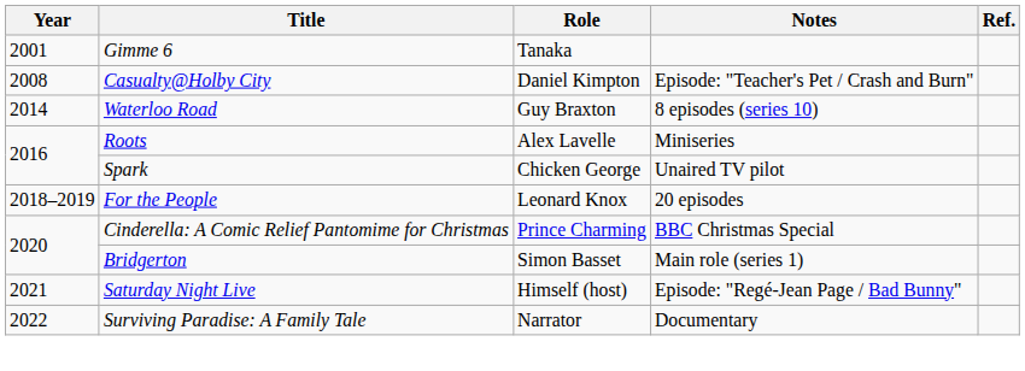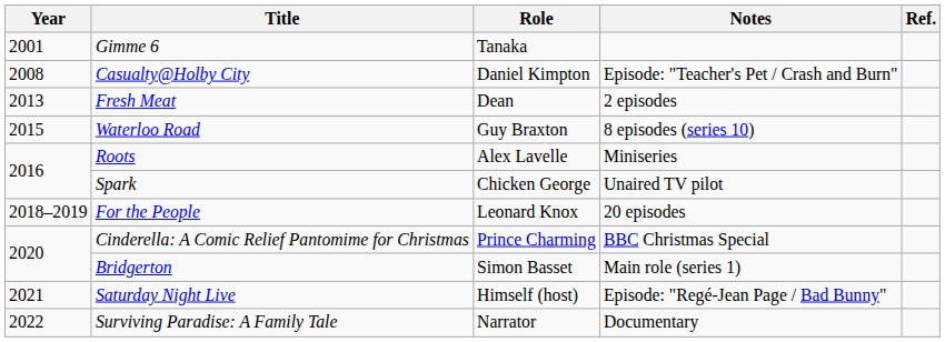+ row: 2013 | Fresh Meat | Dean | 2 episodes
Waterloo Road | Year: 2014 -> 2015
